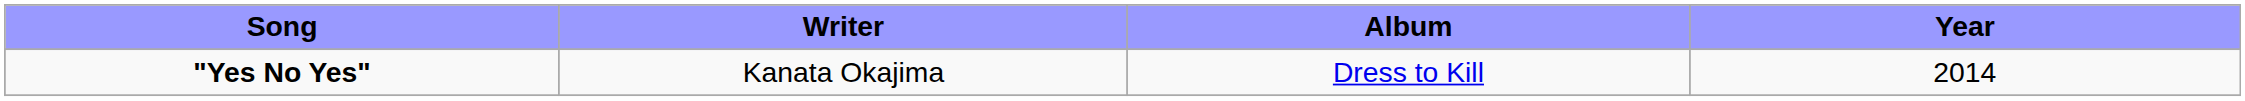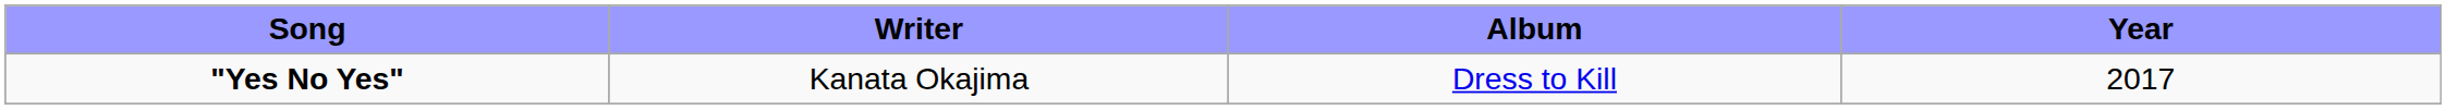"Yes No Yes" | Year: 2014 -> 2017
